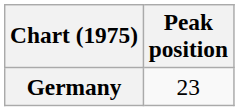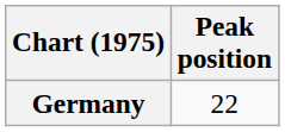Germany | Peak position: 23 -> 22
